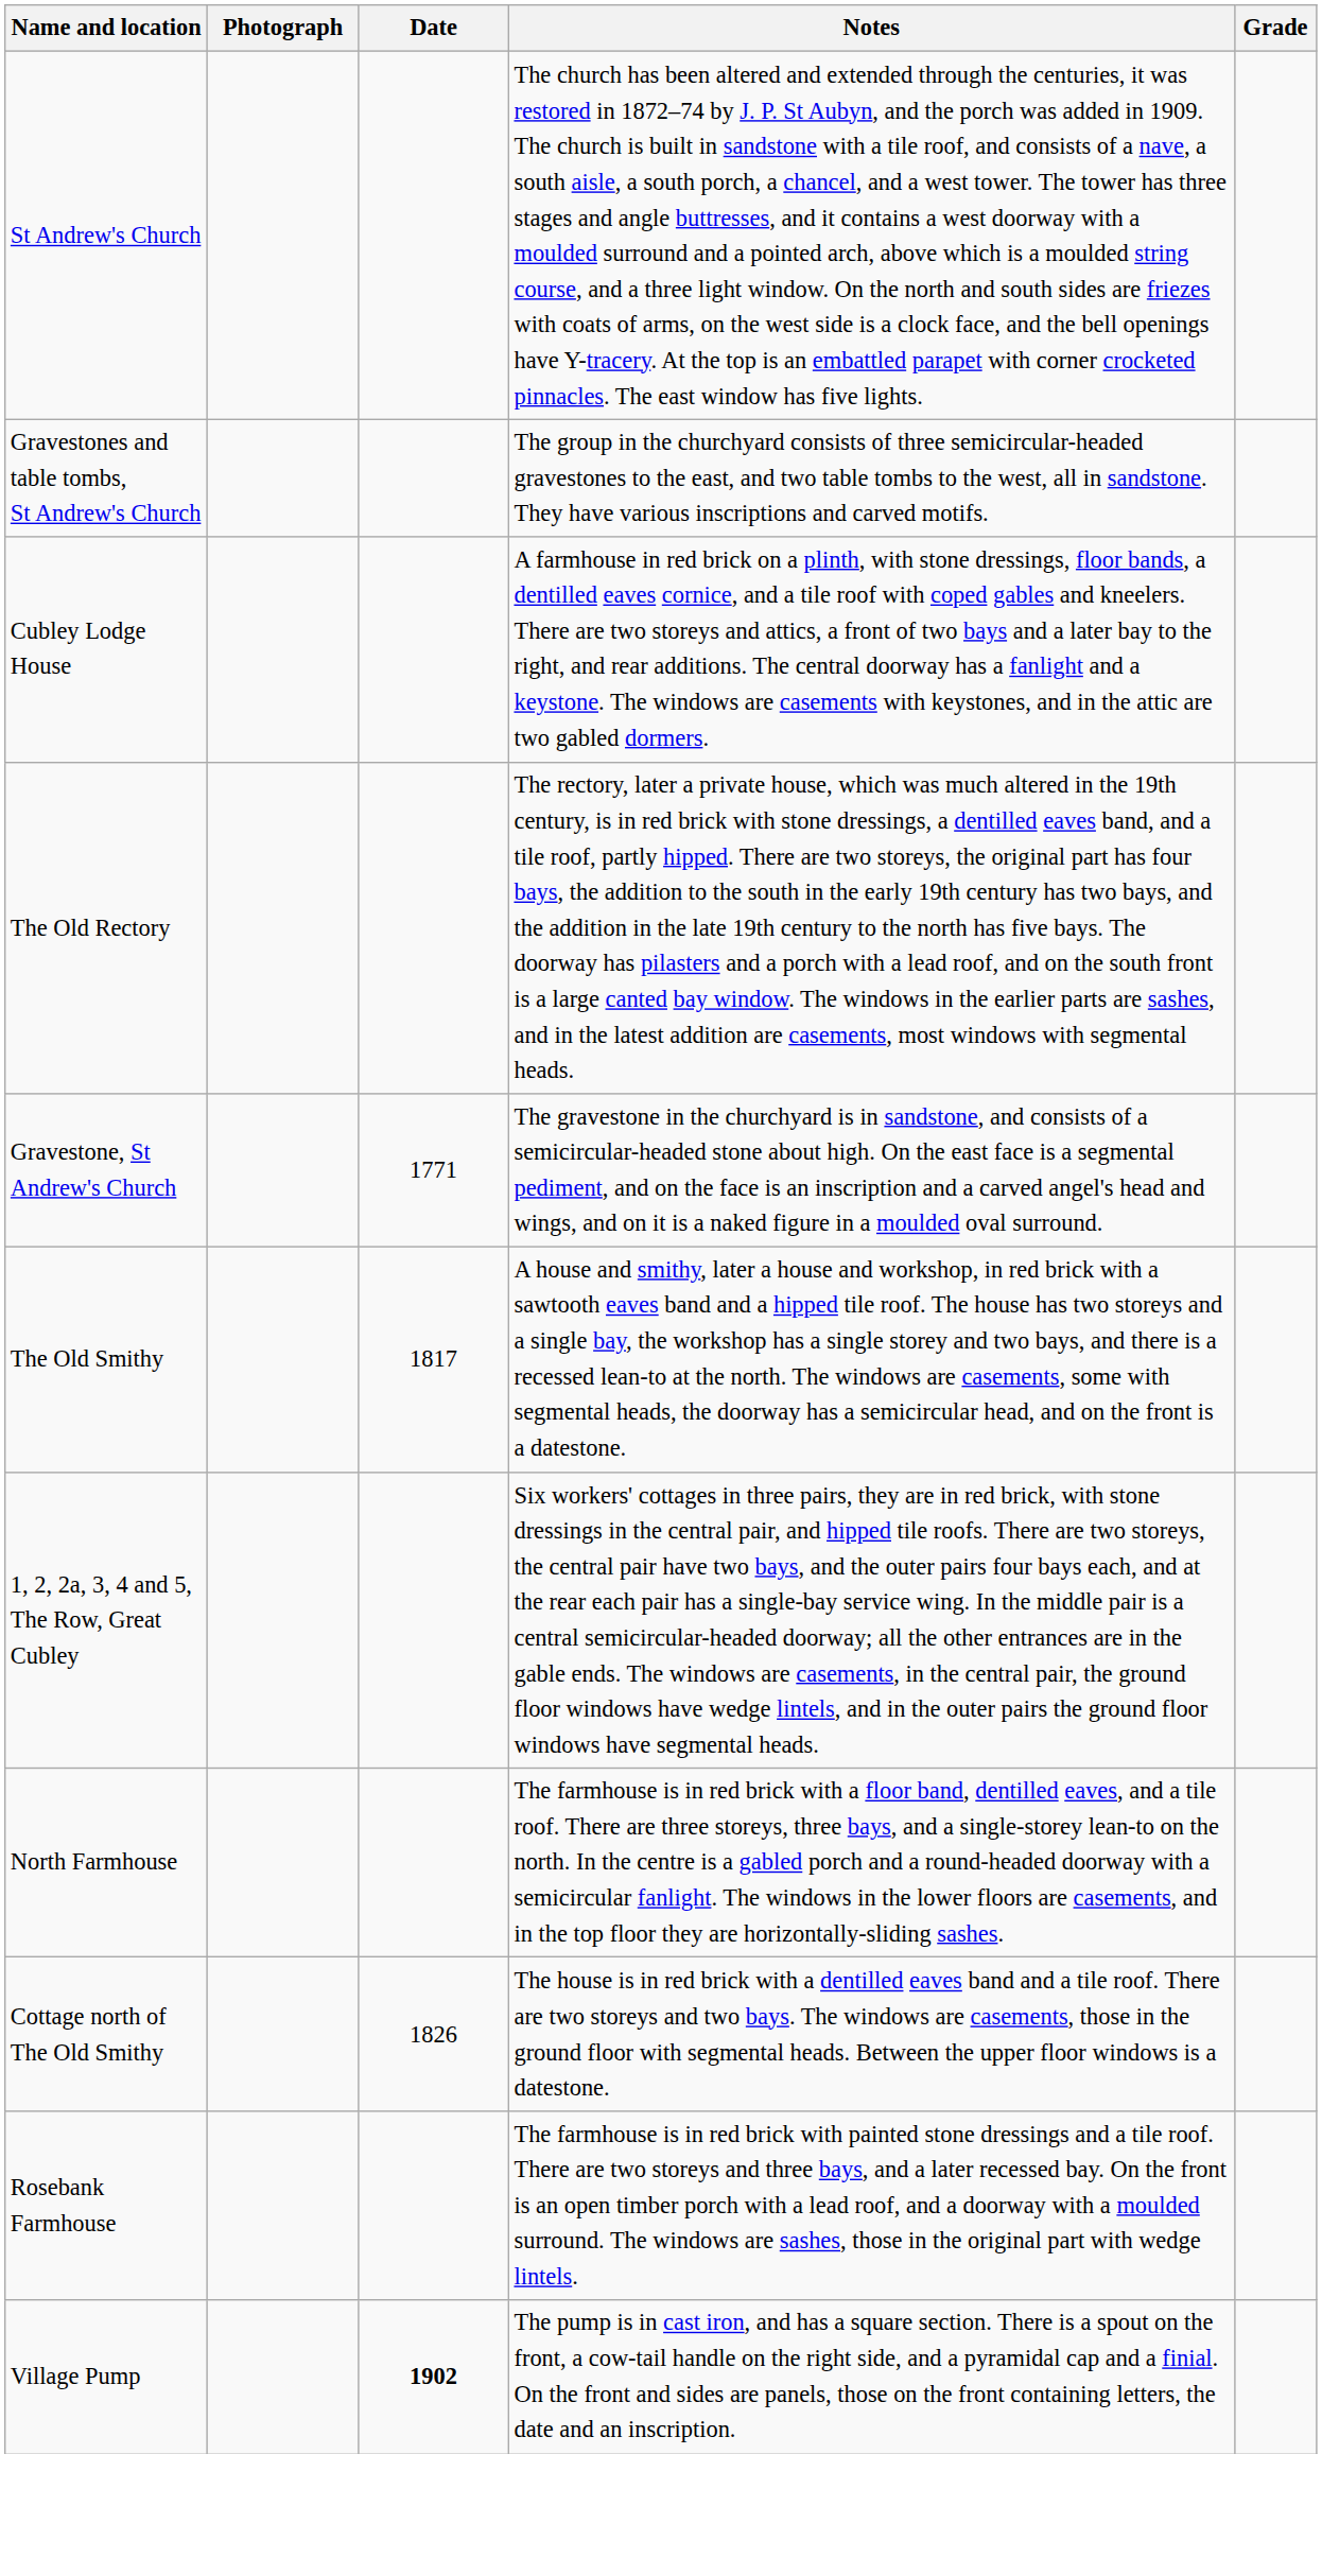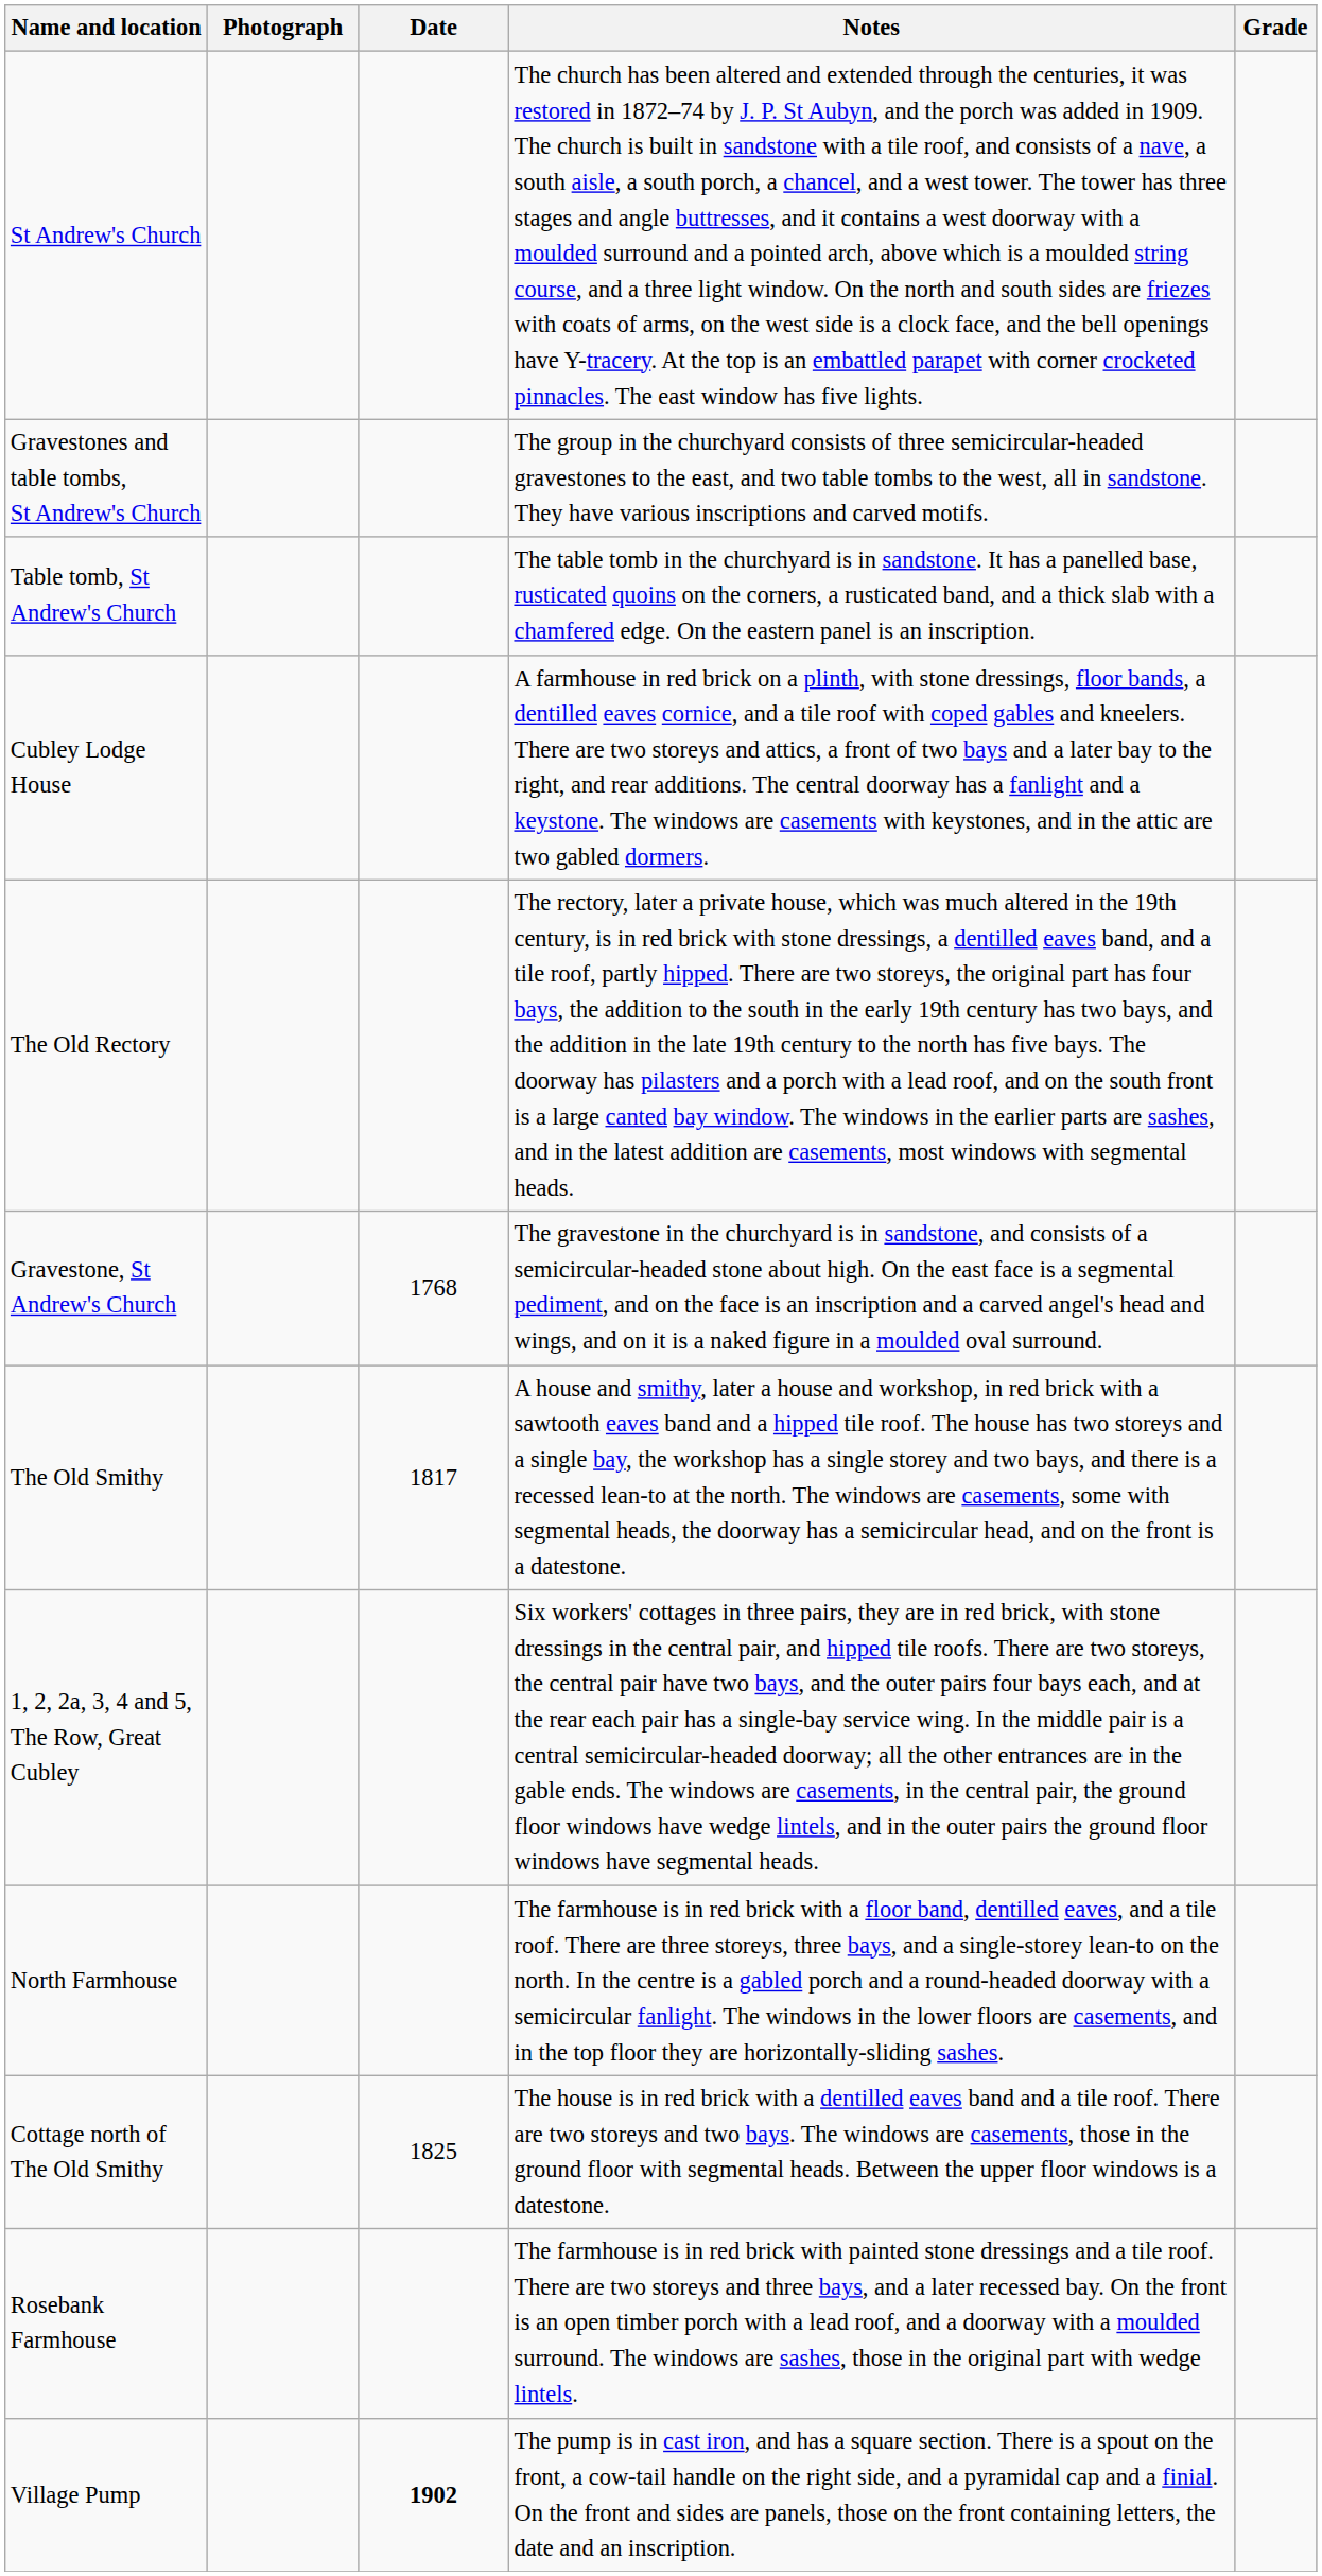+ row: Table tomb, St Andrew's Church | The table tomb in the churchyard is in sandstone. It has a panelled base, rusticated quoins on the corners, a rusticated band, and a thick slab with a chamfered edge. On the eastern panel is an inscription.
Gravestone, St Andrew's Church | Date: 1771 -> 1768
Cottage north of The Old Smithy | Date: 1826 -> 1825
